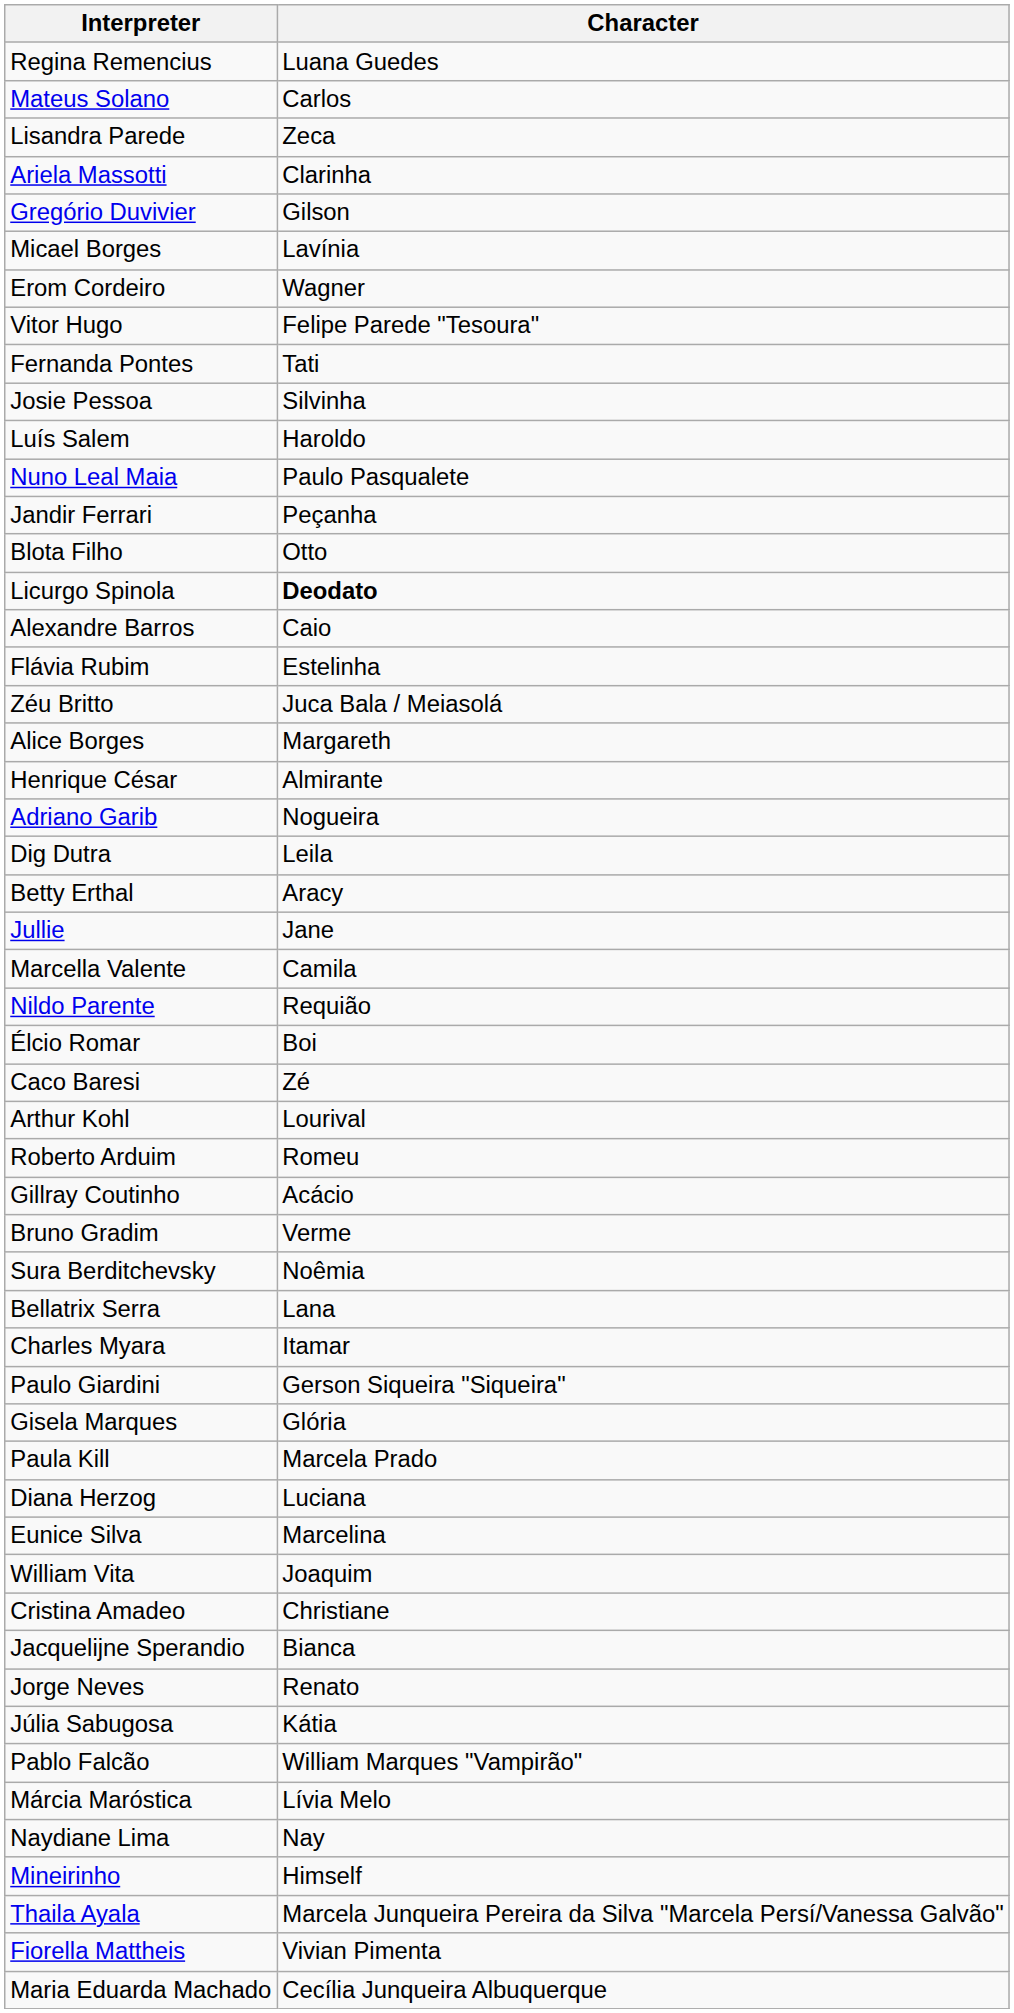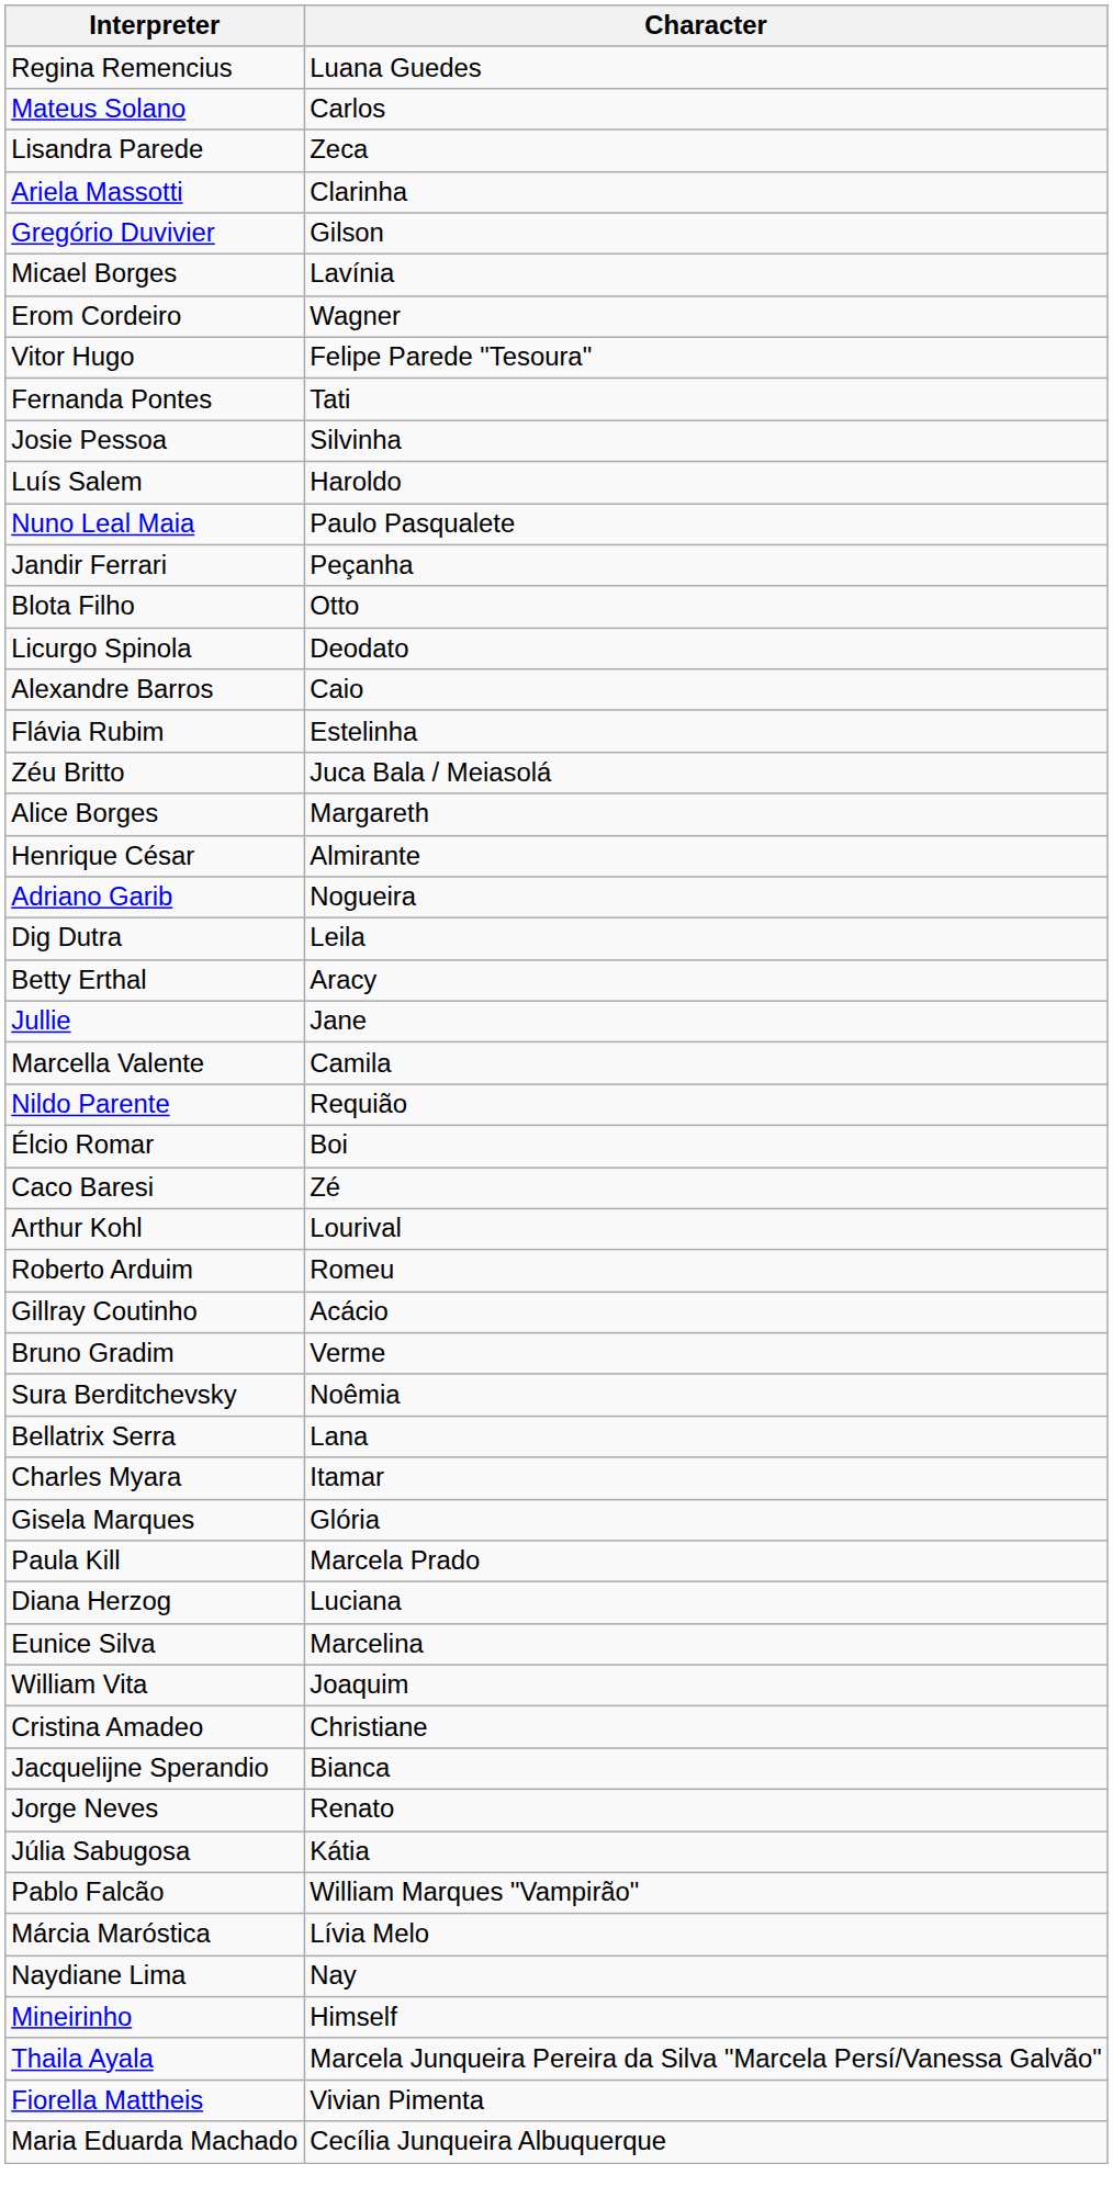Licurgo Spinola | Character: bold -> normal
- row: Paulo Giardini | Gerson Siqueira "Siqueira"
